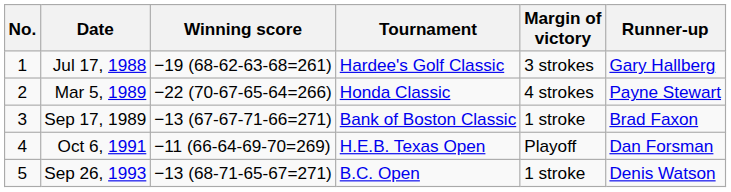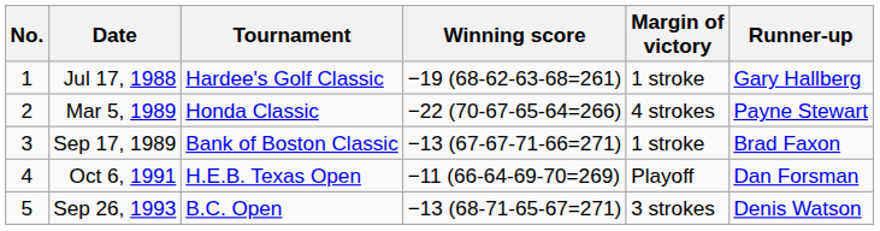columns swapped: Tournament <-> Winning score
Jul 17, 1988 | Margin of victory: 3 strokes -> 1 stroke
Sep 26, 1993 | Margin of victory: 1 stroke -> 3 strokes
